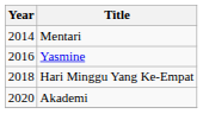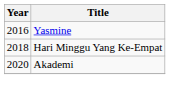- row: 2014 | Mentari
